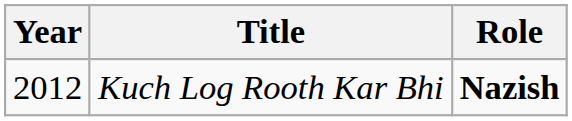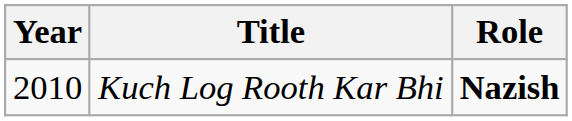Kuch Log Rooth Kar Bhi | Year: 2012 -> 2010
